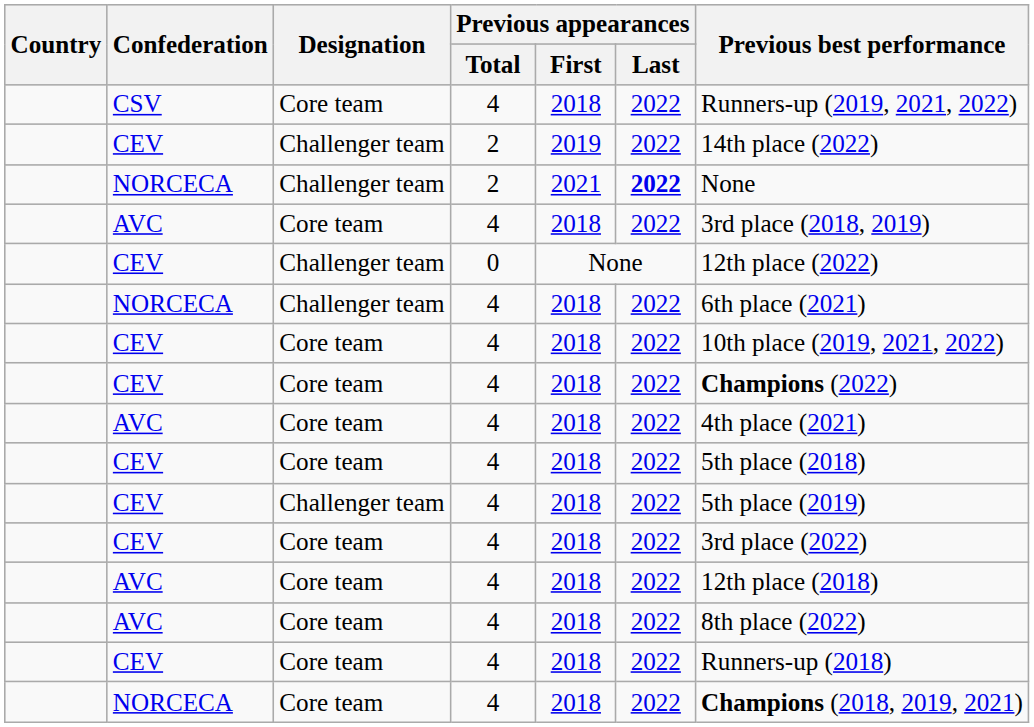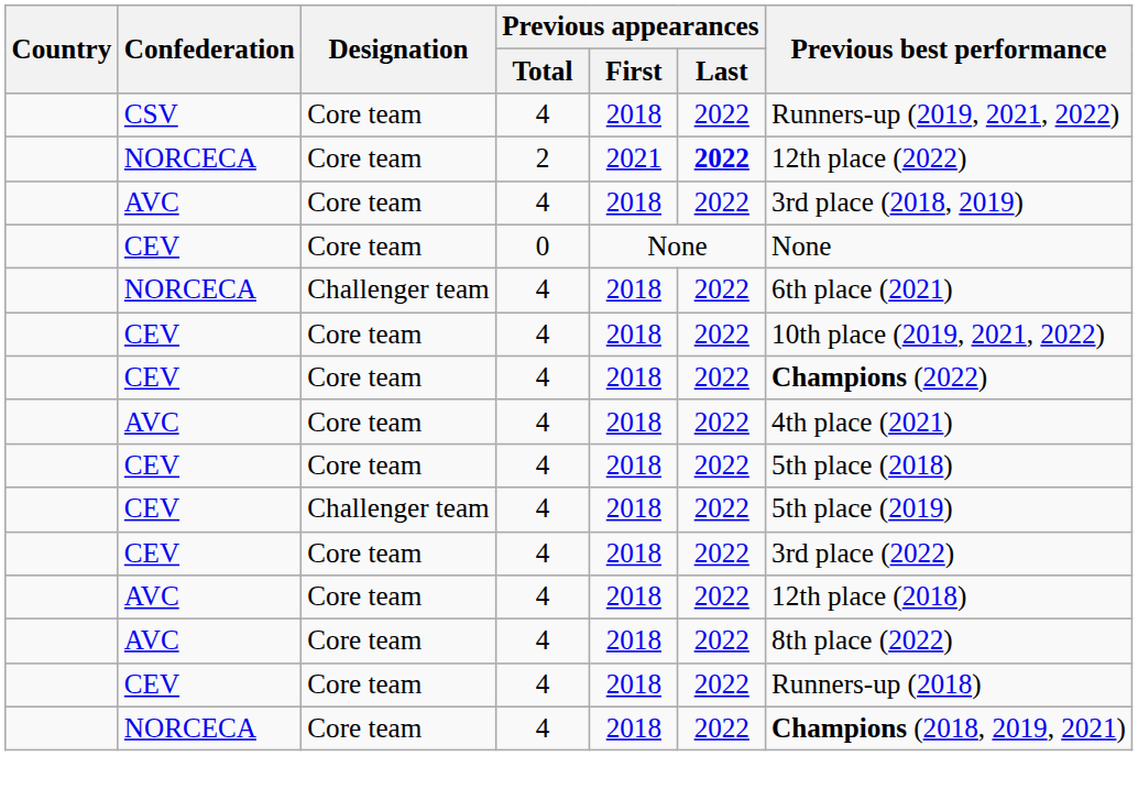- row: CEV | Challenger team | 2 | 2019 | 2022 | 14th place (2022)
NORCECA / 2 | Designation: Challenger team -> Core team
NORCECA / 2 | Previous best performance: None -> 12th place (2022)
CEV / 0 | Designation: Challenger team -> Core team
CEV / 0 | Previous best performance: 12th place (2022) -> None
